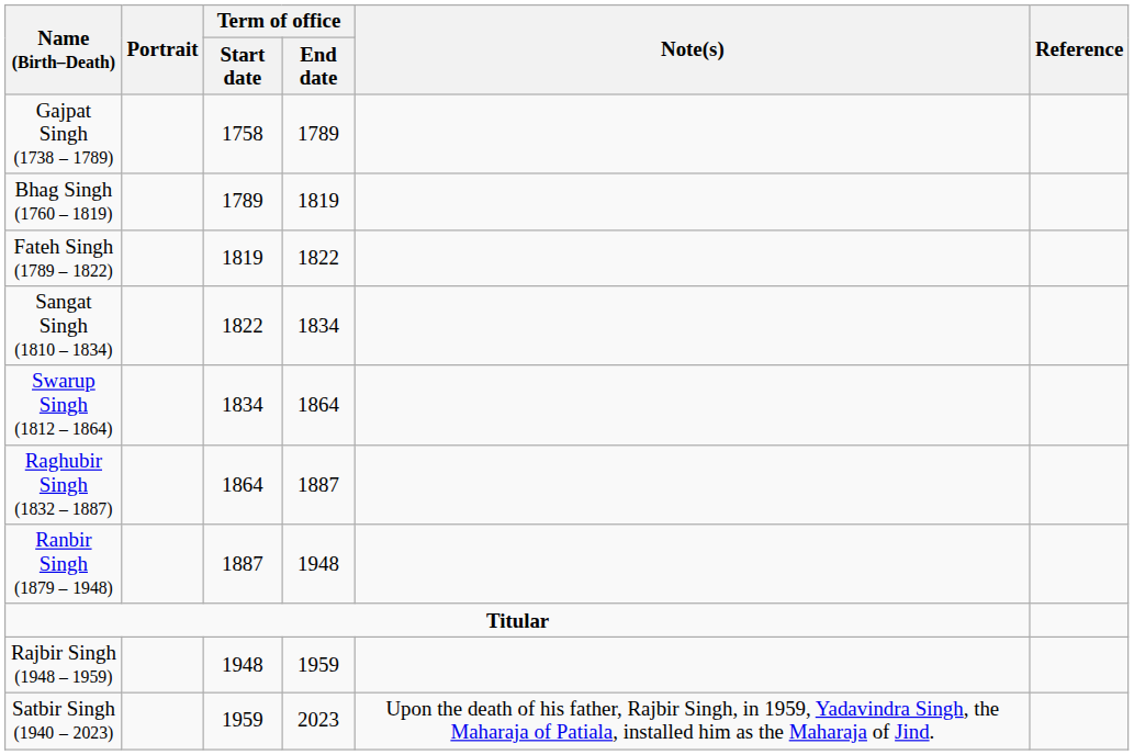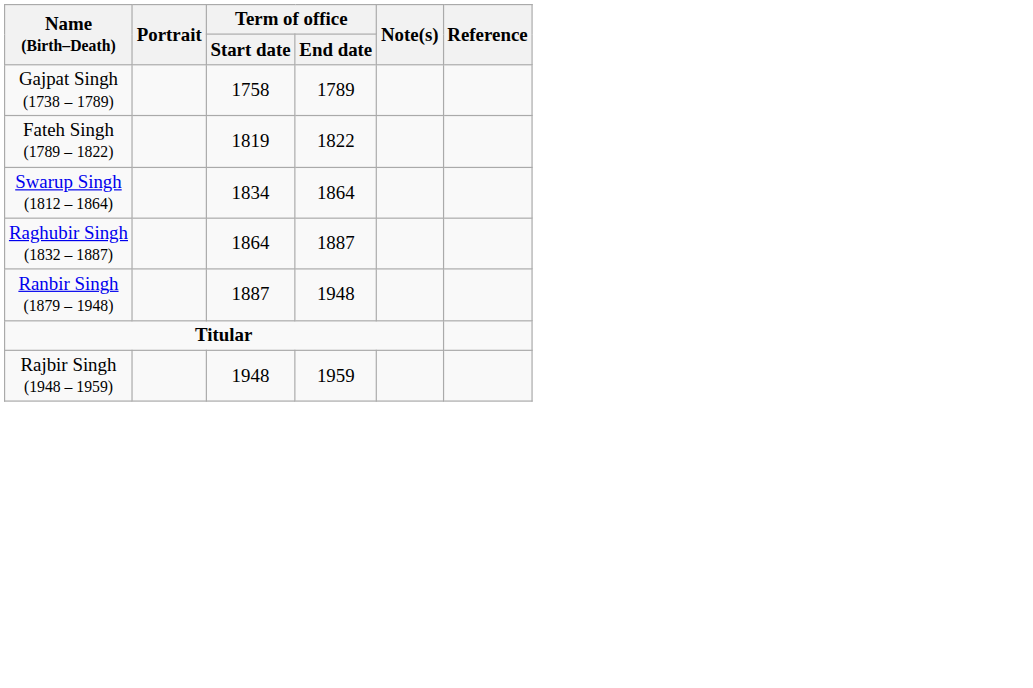- row: Bhag Singh (1760 – 1819) | 1789 | 1819
- row: Sangat Singh (1810 – 1834) | 1822 | 1834
- row: Satbir Singh (1940 – 2023) | 1959 | 2023 | Upon the death of his father, Rajbir Singh, in 1959, Yadavindra Singh, the Maharaja of Patiala, installed him as the Maharaja of Jind.
